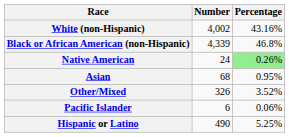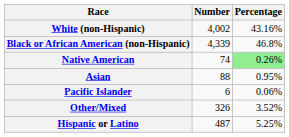Native American | Number: 24 -> 74
Asian | Number: 68 -> 88
rows swapped: Pacific Islander <-> Other/Mixed
Hispanic or Latino | Number: 490 -> 487
